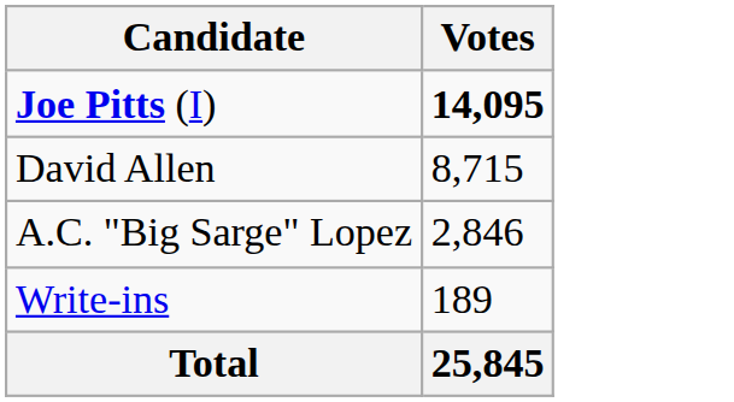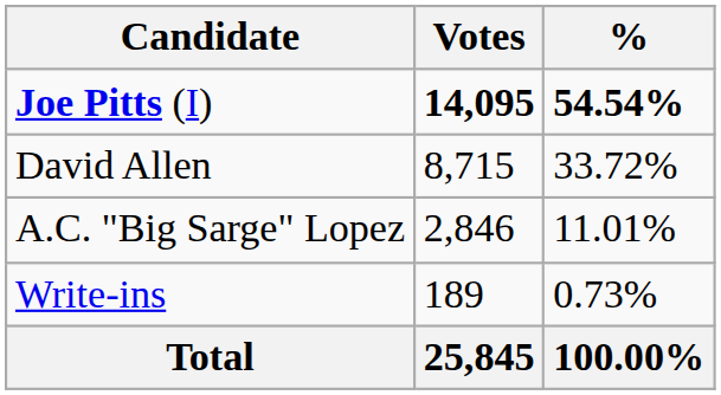+ column: % | 54.54% | 33.72% | 11.01% | 0.73% | 100.00%
